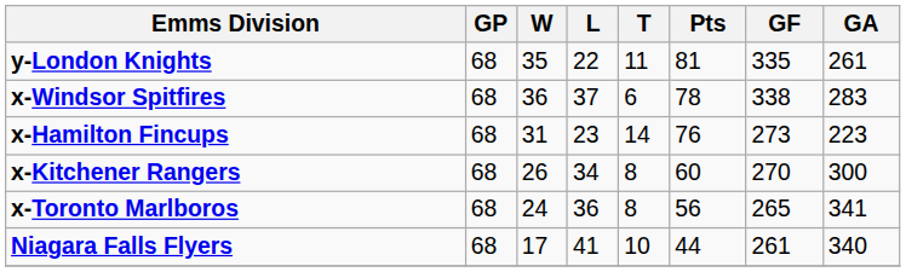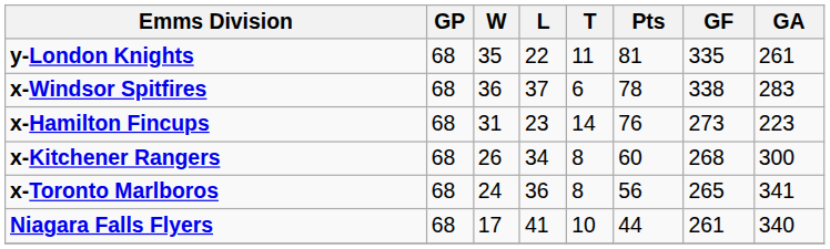x-Kitchener Rangers | GF: 270 -> 268
